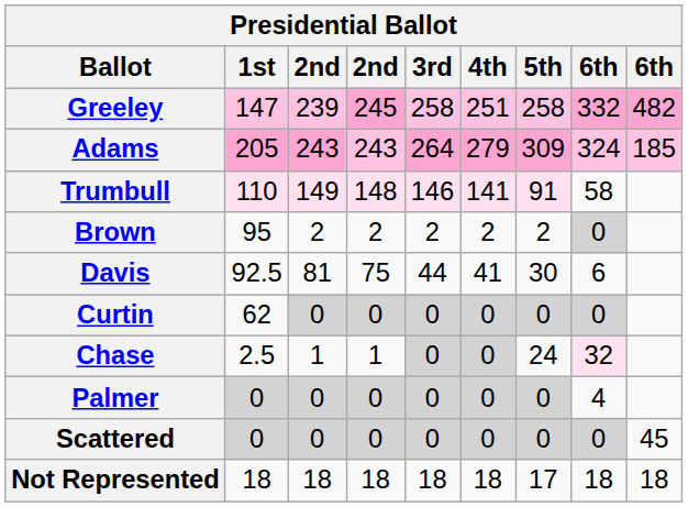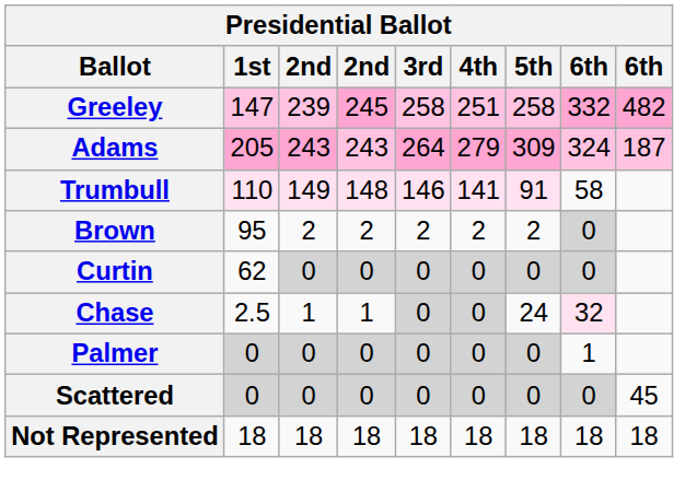Adams | column 9: 185 -> 187
- row: Davis | 92.5 | 81 | 75 | 44 | 41 | 30 | 6
Palmer | column 8: 4 -> 1
Not Represented | 5th: 17 -> 18
